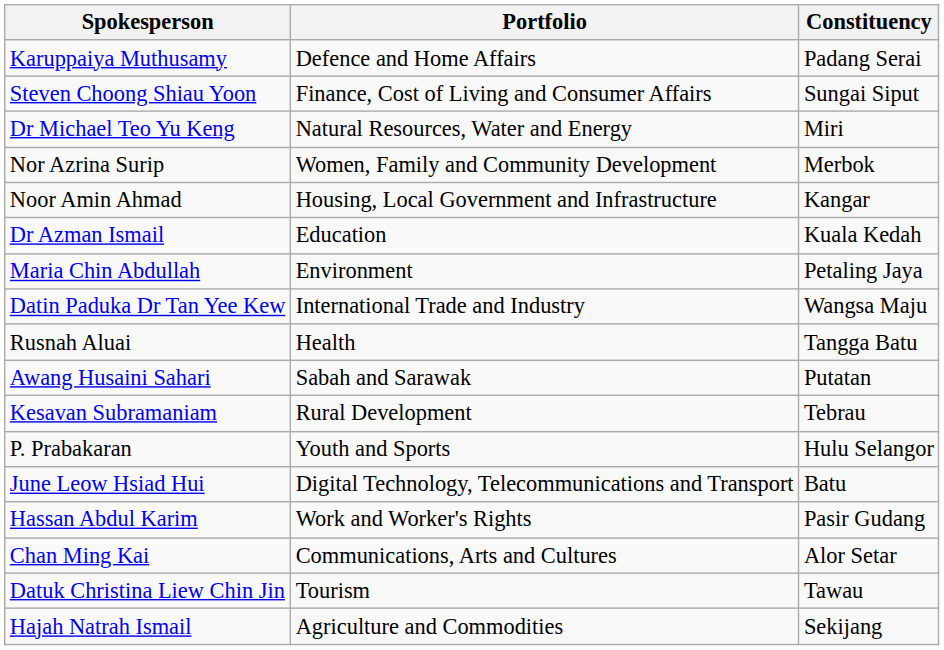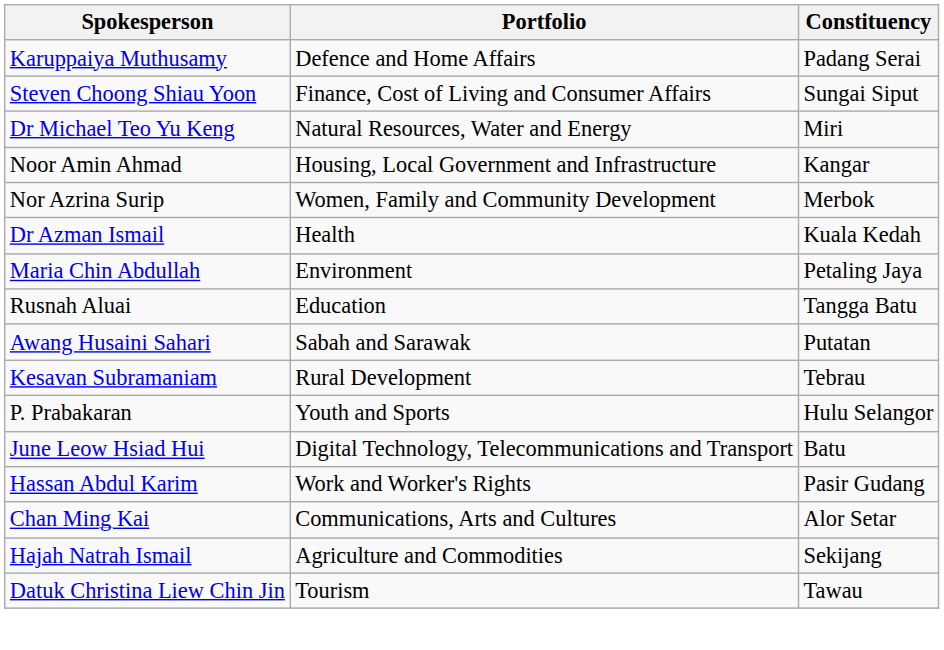rows swapped: Noor Amin Ahmad <-> Nor Azrina Surip
Dr Azman Ismail | Portfolio: Education -> Health
- row: Datin Paduka Dr Tan Yee Kew | International Trade and Industry | Wangsa Maju
Rusnah Aluai | Portfolio: Health -> Education
rows swapped: Datuk Christina Liew Chin Jin <-> Hajah Natrah Ismail
